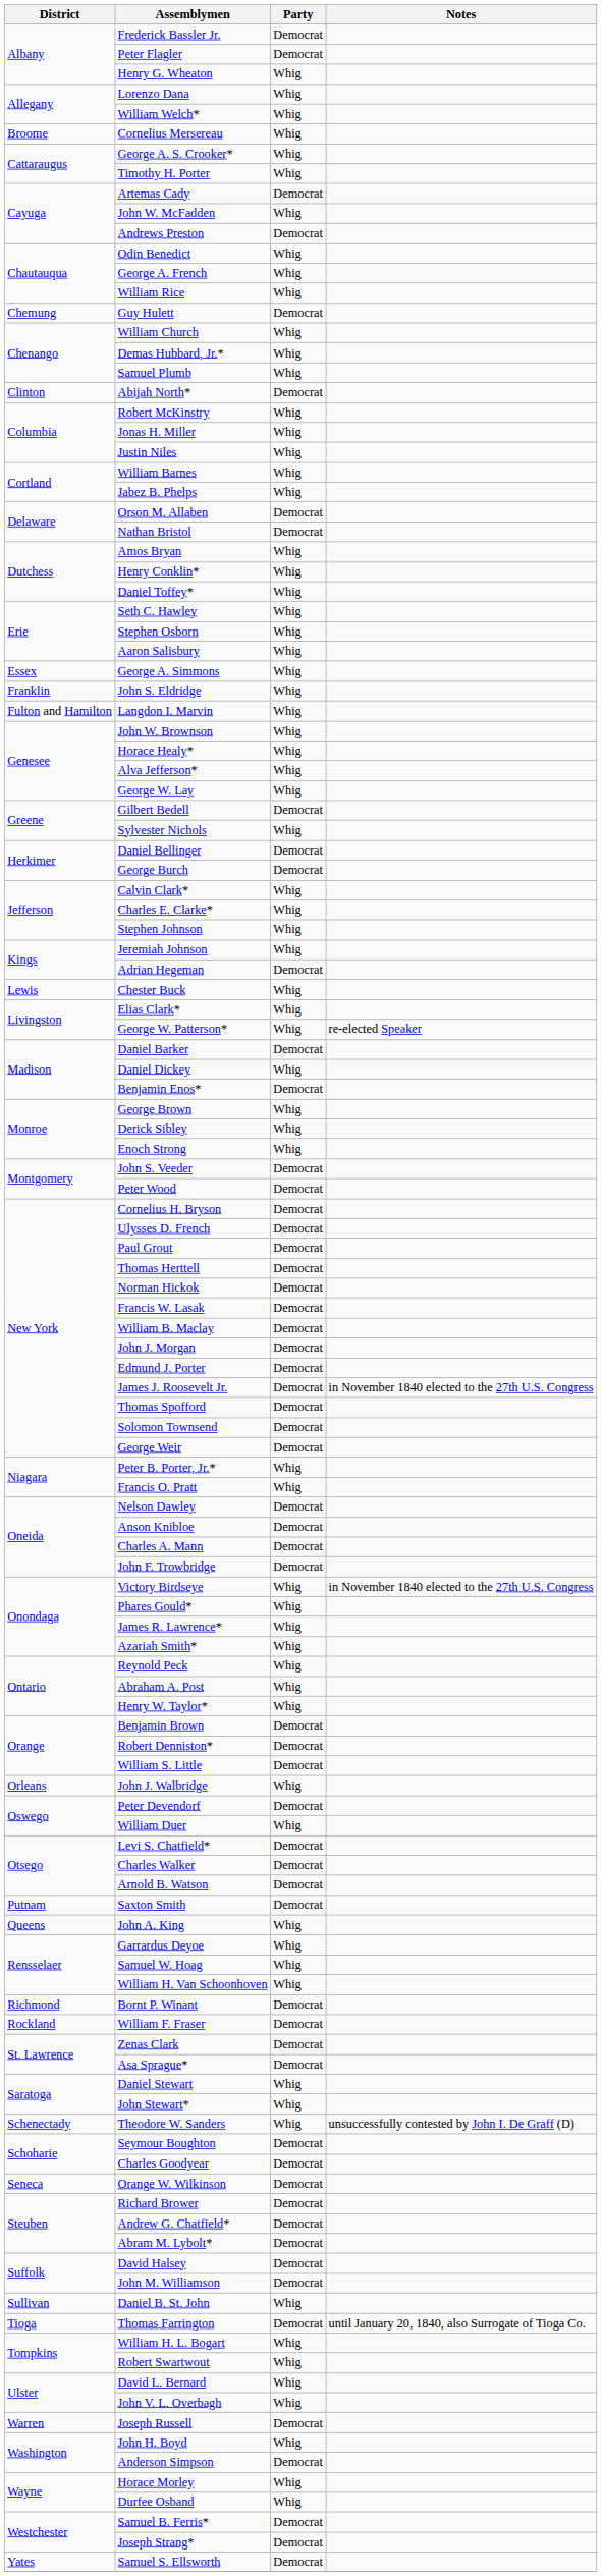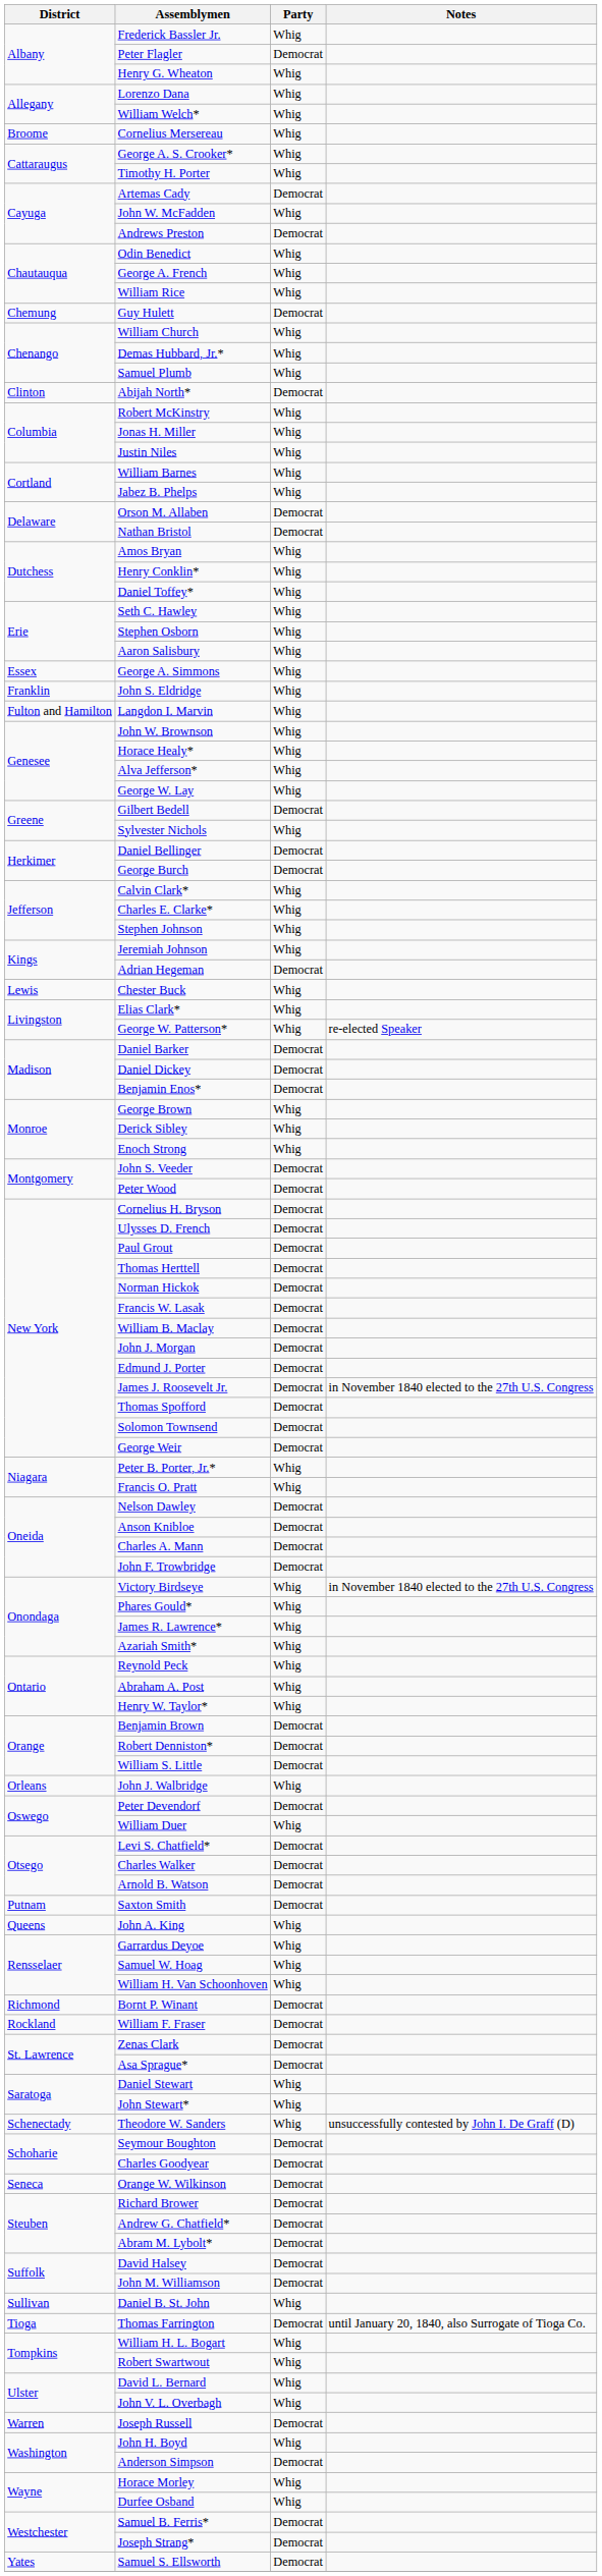Frederick Bassler Jr. | Party: Democrat -> Whig
Daniel Dickey | Party: Whig -> Democrat
